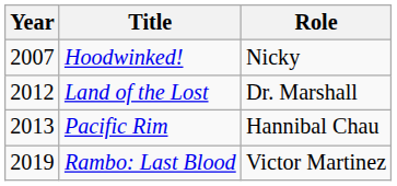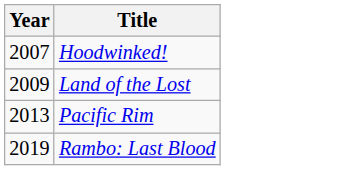- column: Role | Nicky | Dr. Marshall | Hannibal Chau | Victor Martinez
Land of the Lost | Year: 2012 -> 2009
